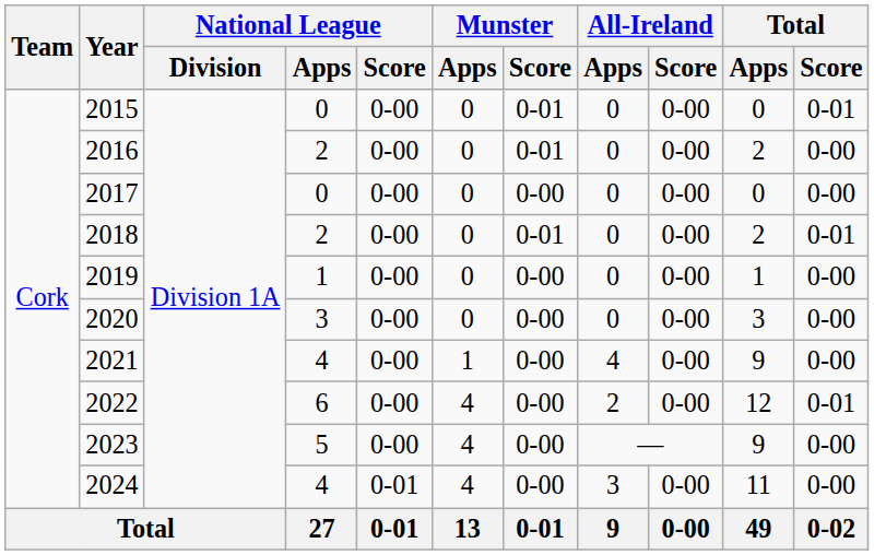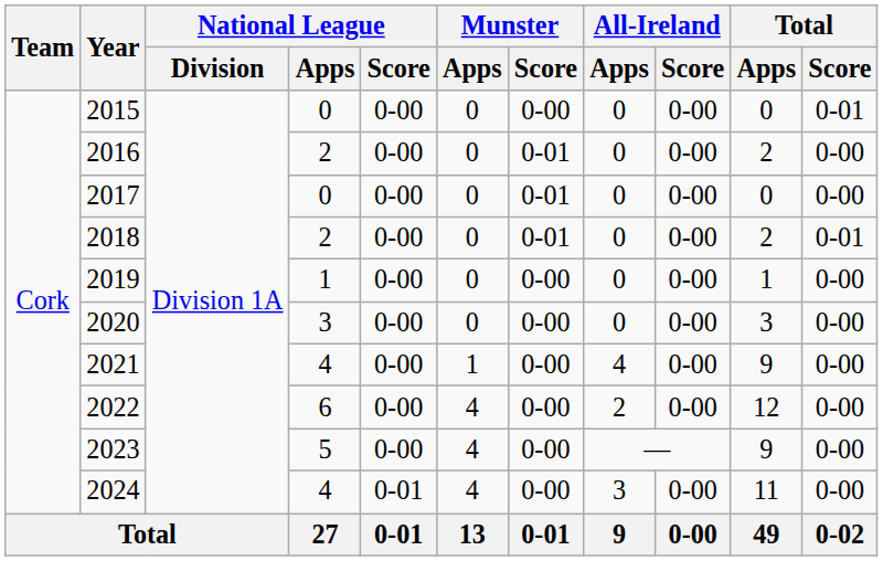2015 | Munster / Score: 0-01 -> 0-00
2017 | Munster / Score: 0-00 -> 0-01
2022 | Total / Score: 0-01 -> 0-00
